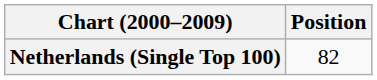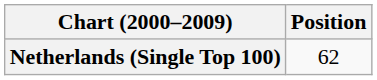Netherlands (Single Top 100) | Position: 82 -> 62
